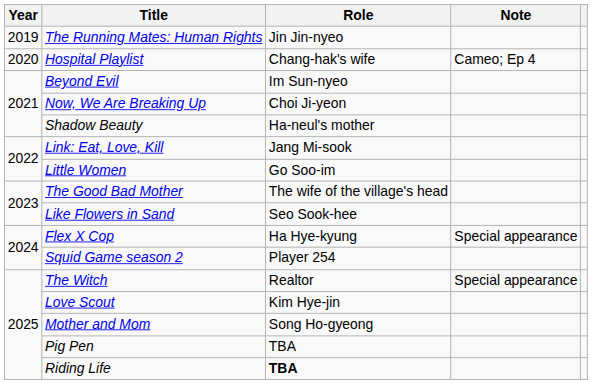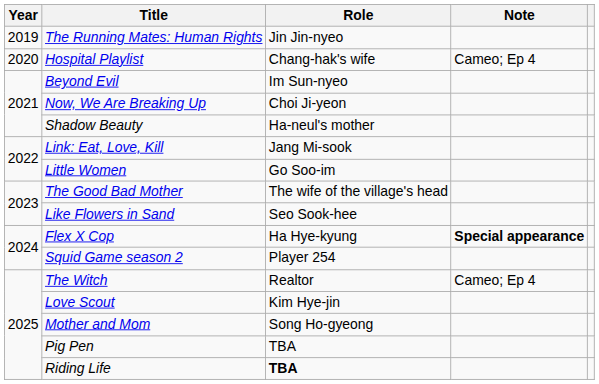Flex X Cop | Note: normal -> bold
The Witch | Note: Special appearance -> Cameo; Ep 4
